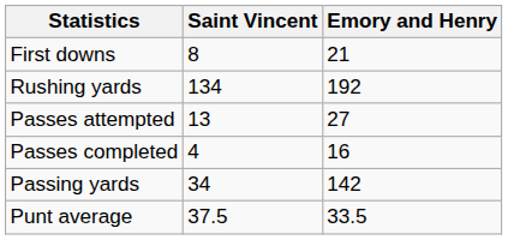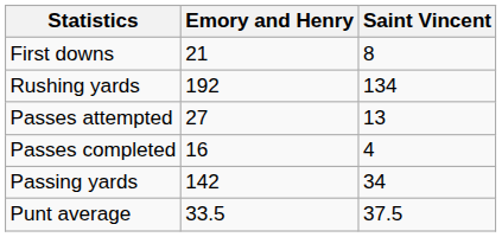columns swapped: Saint Vincent <-> Emory and Henry
